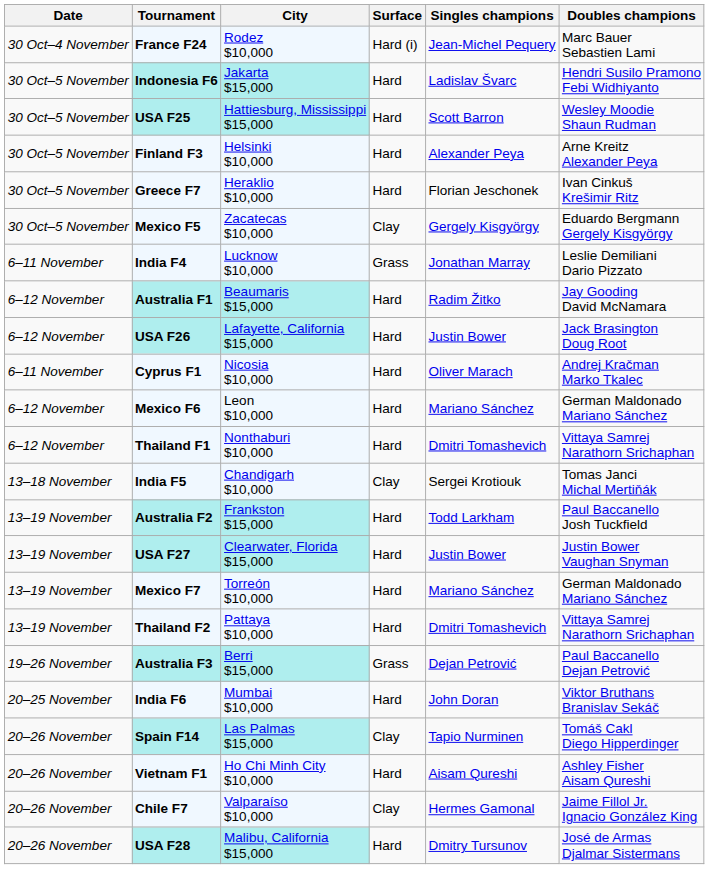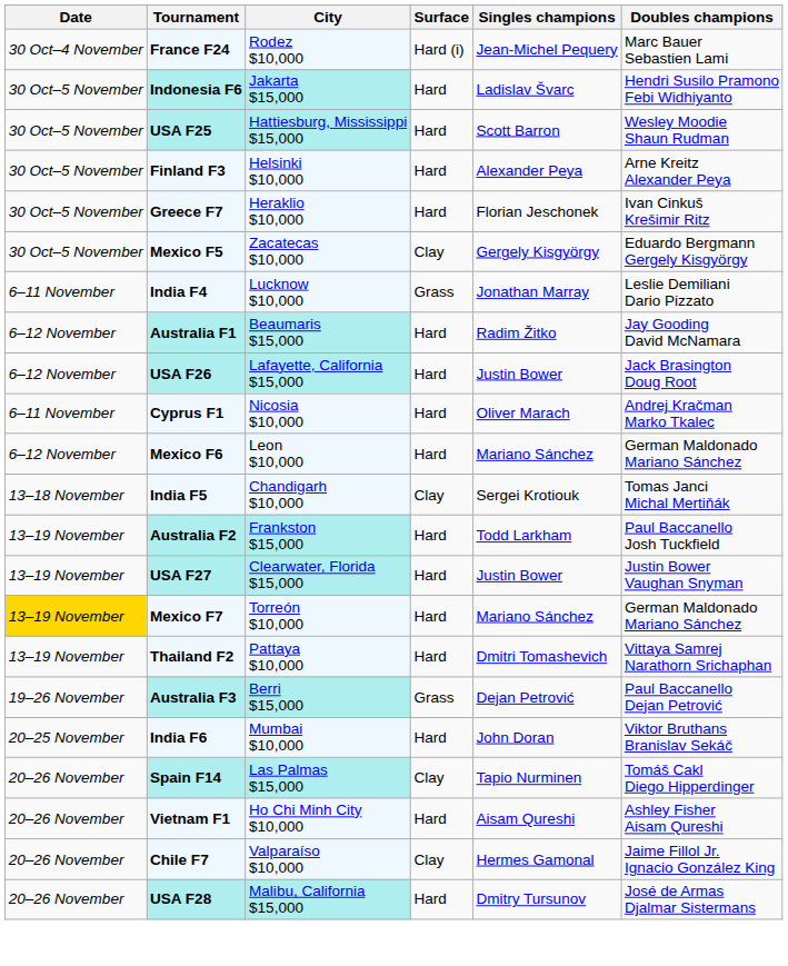- row: 6–12 November | Thailand F1 | Nonthaburi $10,000 | Hard | Dmitri Tomashevich | Vittaya Samrej Narathorn Srichaphan
Mexico F7 | Date: no background -> gold background
